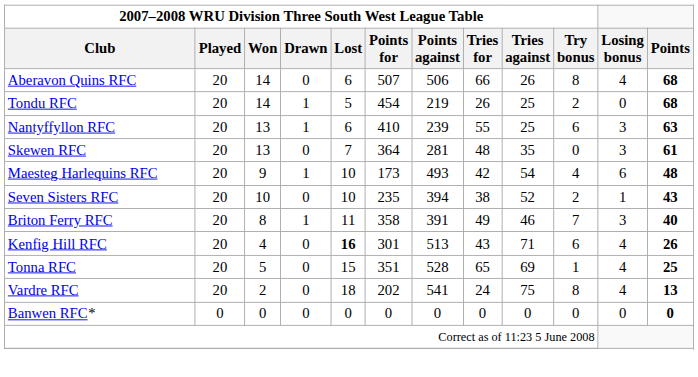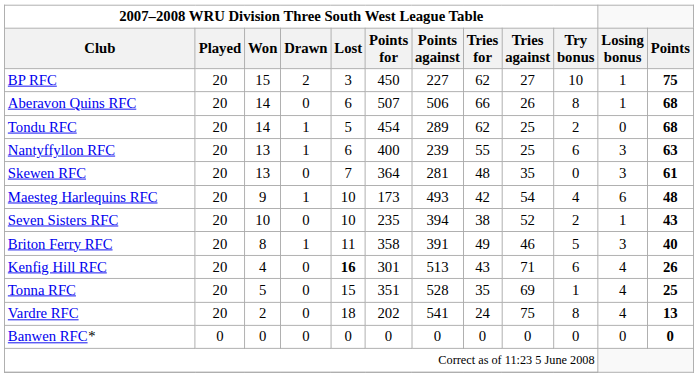+ row: BP RFC | 20 | 15 | 2 | 3 | 450 | 227 | 62 | 27 | 10 | 1 | 75
Aberavon Quins RFC | Losing bonus: 4 -> 1
Tondu RFC | column 7: 219 -> 289
Tondu RFC | column 8: 26 -> 62
Nantyffyllon RFC | column 6: 410 -> 400
Briton Ferry RFC | column 10: 7 -> 5
Tonna RFC | column 8: 65 -> 35
